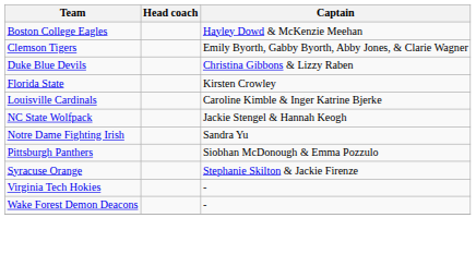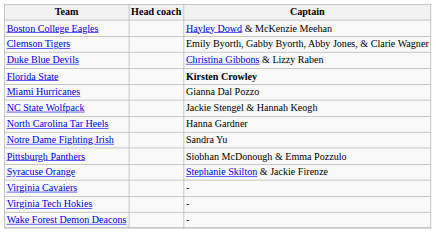Florida State | Captain: normal -> bold
- row: Louisville Cardinals | Caroline Kimble & Inger Katrine Bjerke
+ row: Miami Hurricanes | Gianna Dal Pozzo
+ row: North Carolina Tar Heels | Hanna Gardner
+ row: Virginia Cavaiers | -
